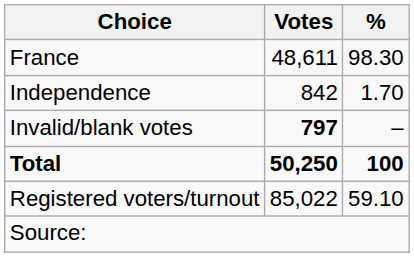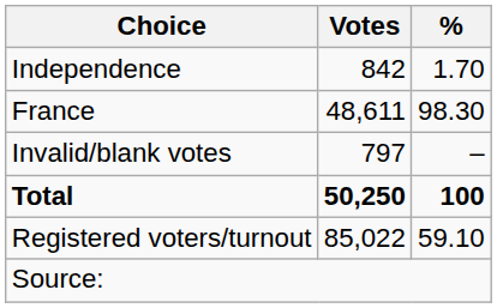rows swapped: France <-> Independence
Invalid/blank votes | Votes: bold -> normal
